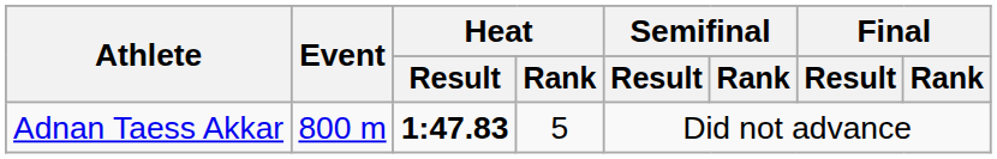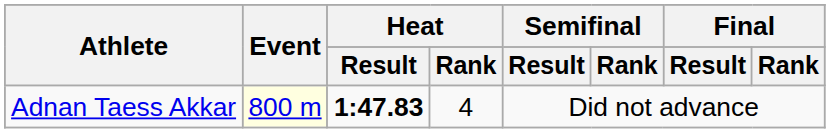Adnan Taess Akkar | Event: no background -> lightyellow background
Adnan Taess Akkar | Heat / Rank: 5 -> 4
